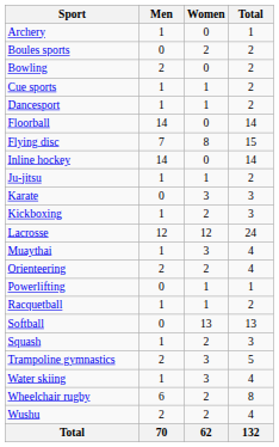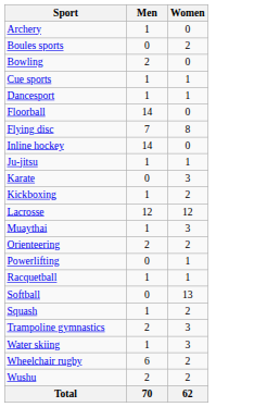- column: Total | 1 | 2 | 2 | 2 | 2 | 14 | 15 | 14 | 2 | 3 | 3 | 24 | 4 | 4 | 1 | 2 | 13 | 3 | 5 | 4 | 8 | 4 | 132
